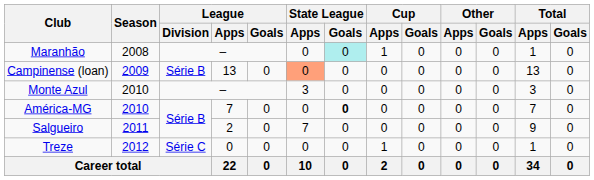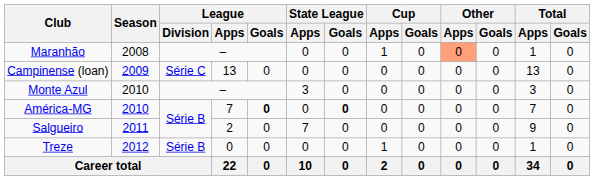Maranhão | State League / Goals: paleturquoise background -> no background
Maranhão | Other / Apps: no background -> lightsalmon background
Campinense (loan) | League / Division: Série B -> Série C
Campinense (loan) | State League / Apps: lightsalmon background -> no background
América-MG | League / Goals: normal -> bold
Treze | League / Division: Série C -> Série B
